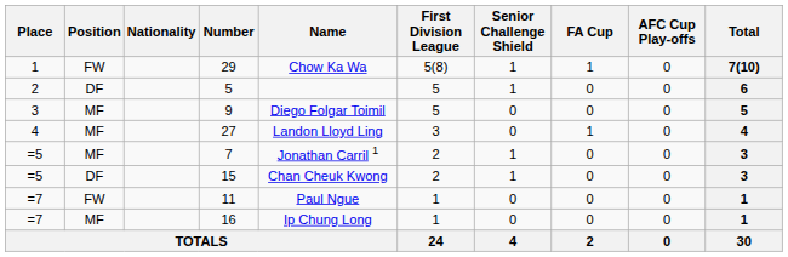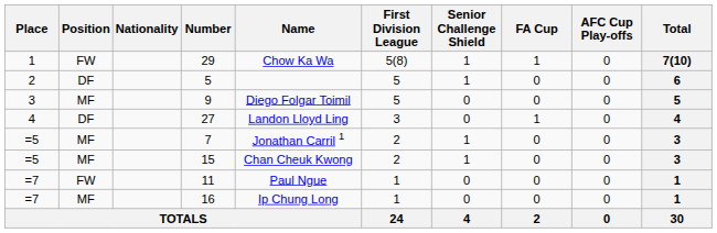27 | Position: MF -> DF
15 | Position: DF -> MF
